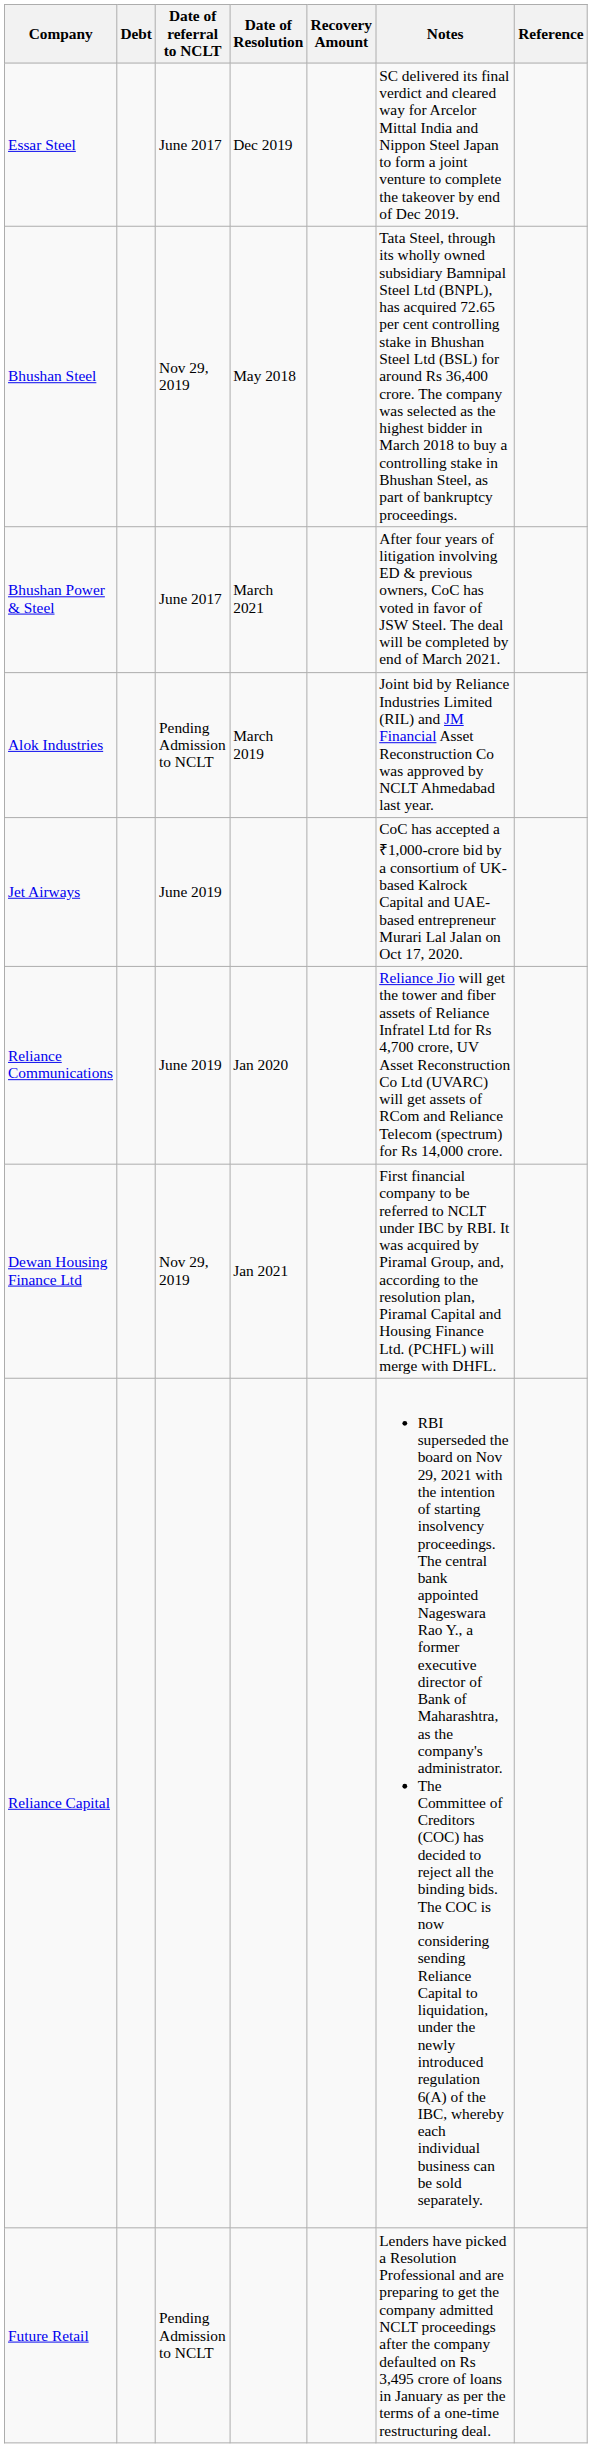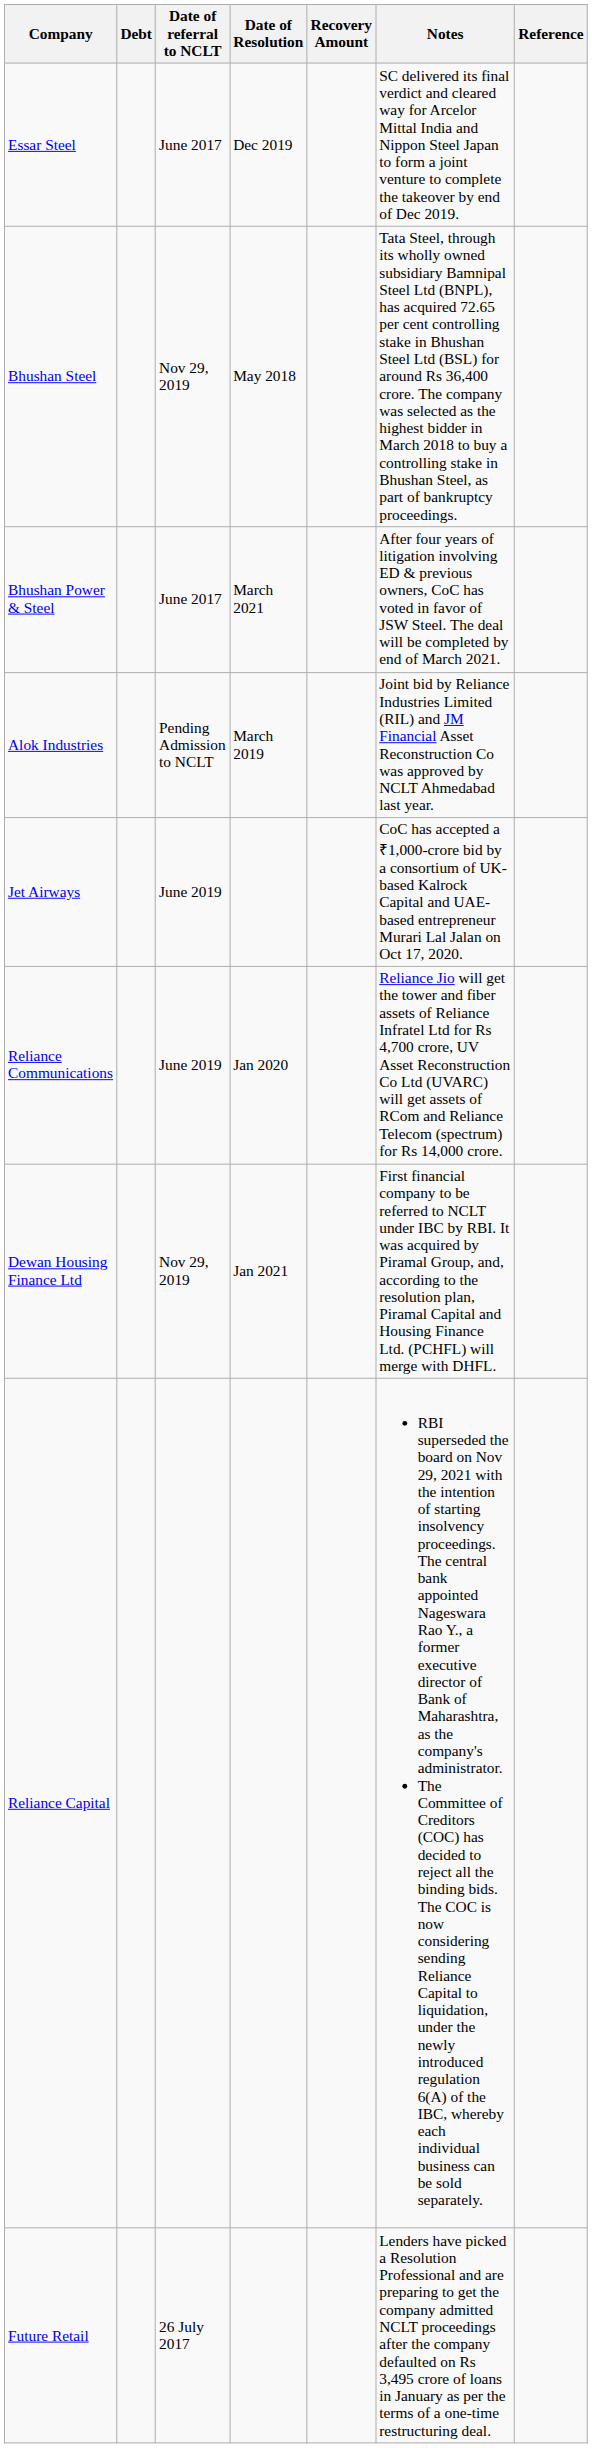Future Retail | Date of referral to NCLT: Pending Admission to NCLT -> 26 July 2017
